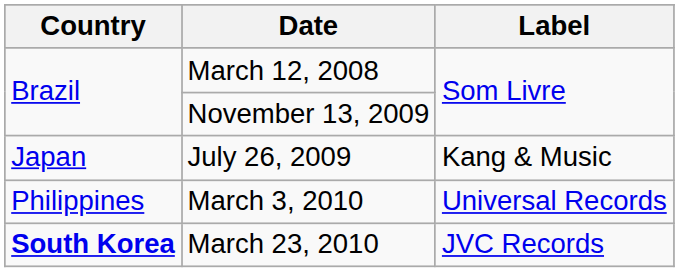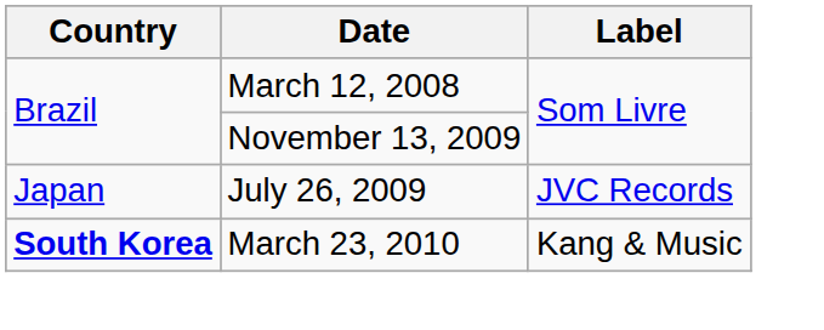July 26, 2009 | Label: Kang & Music -> JVC Records
- row: Philippines | March 3, 2010 | Universal Records
March 23, 2010 | Label: JVC Records -> Kang & Music
